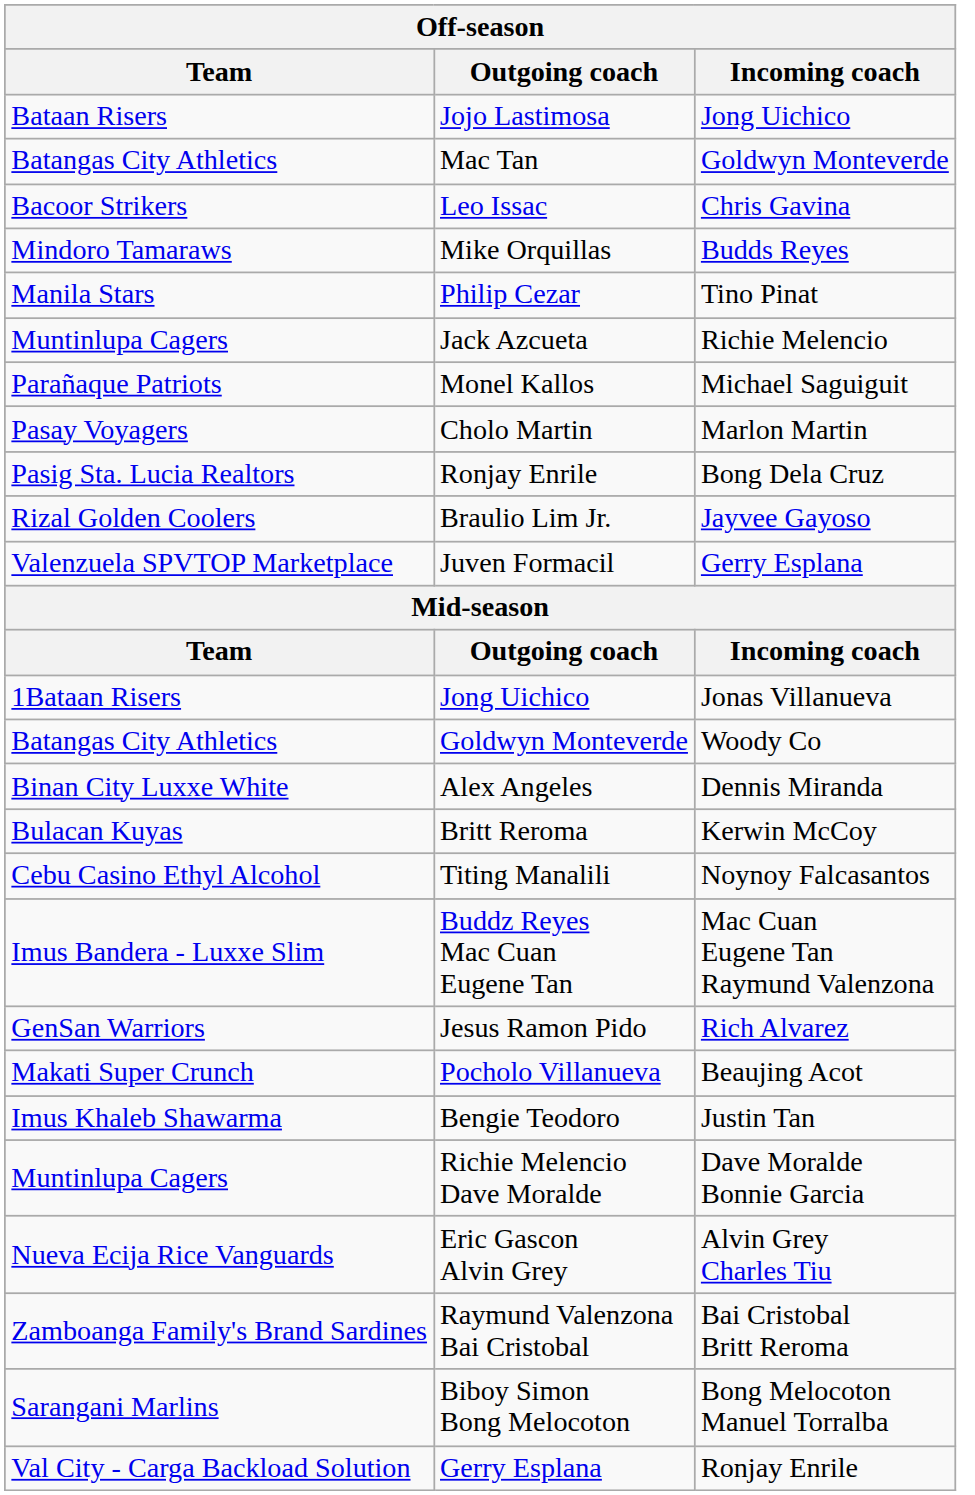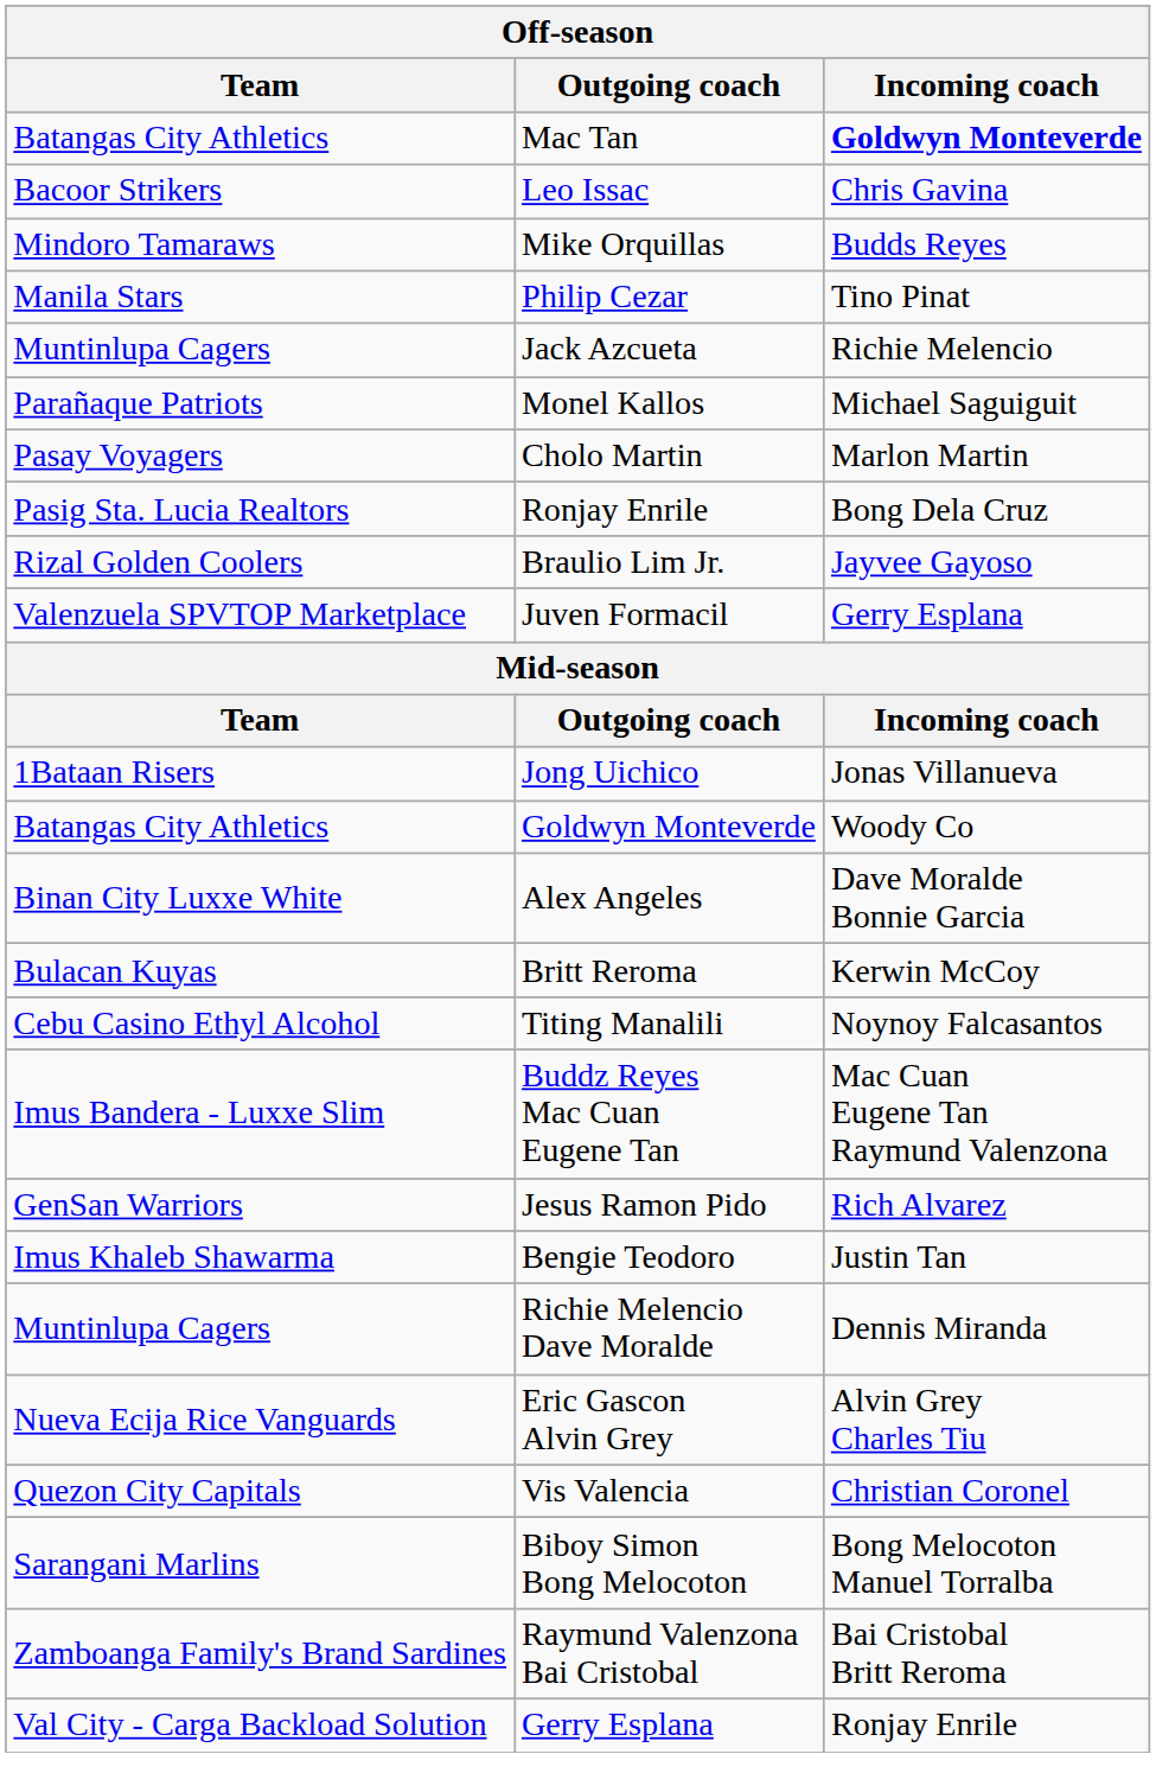- row: Bataan Risers | Jojo Lastimosa | Jong Uichico
Mac Tan | Incoming coach: normal -> bold
Alex Angeles | Incoming coach: Dennis Miranda -> Dave Moralde Bonnie Garcia
- row: Makati Super Crunch | Pocholo Villanueva | Beaujing Acot
Richie Melencio Dave Moralde | Incoming coach: Dave Moralde Bonnie Garcia -> Dennis Miranda
+ row: Quezon City Capitals | Vis Valencia | Christian Coronel
rows swapped: Raymund Valenzona Bai Cristobal <-> Biboy Simon Bong Melocoton
